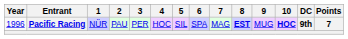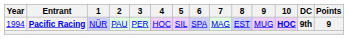Pacific Racing | Year: 1996 -> 1994
Pacific Racing | 8: bold -> normal
Pacific Racing | Points: 7 -> 9
